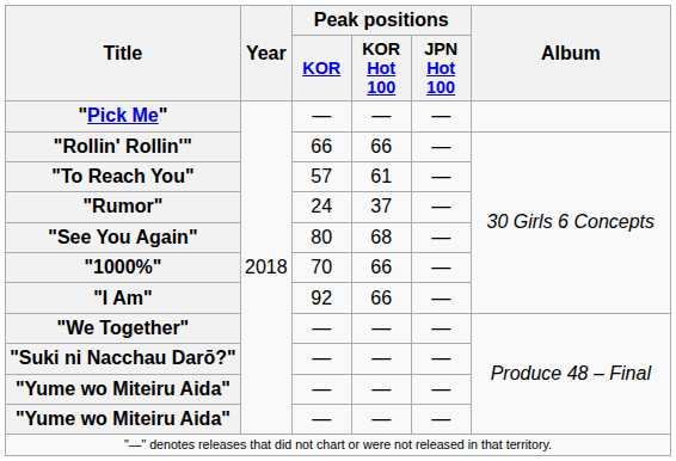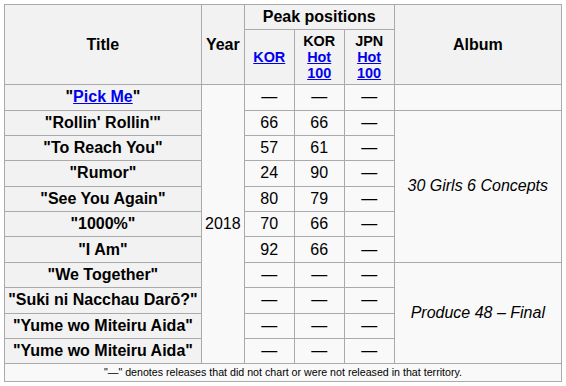"Rumor" | Peak positions / KOR Hot 100: 37 -> 90
"See You Again" | Peak positions / KOR Hot 100: 68 -> 79
